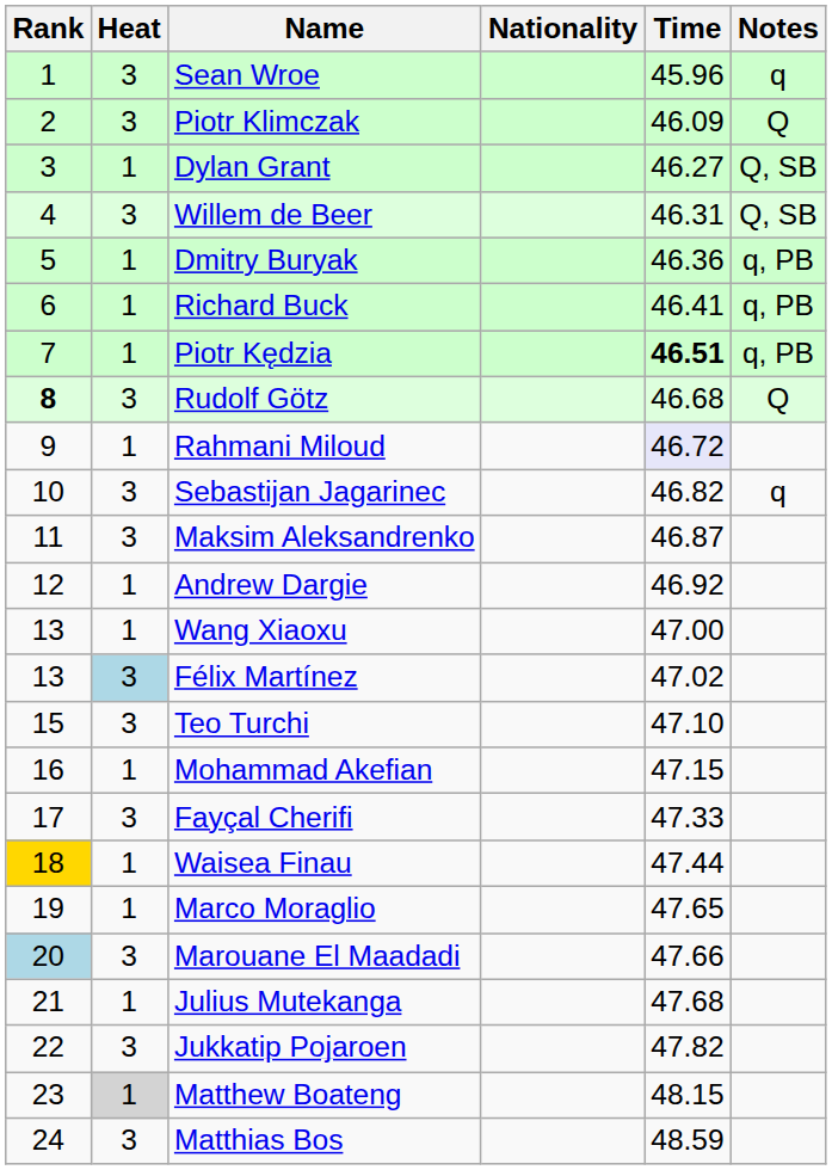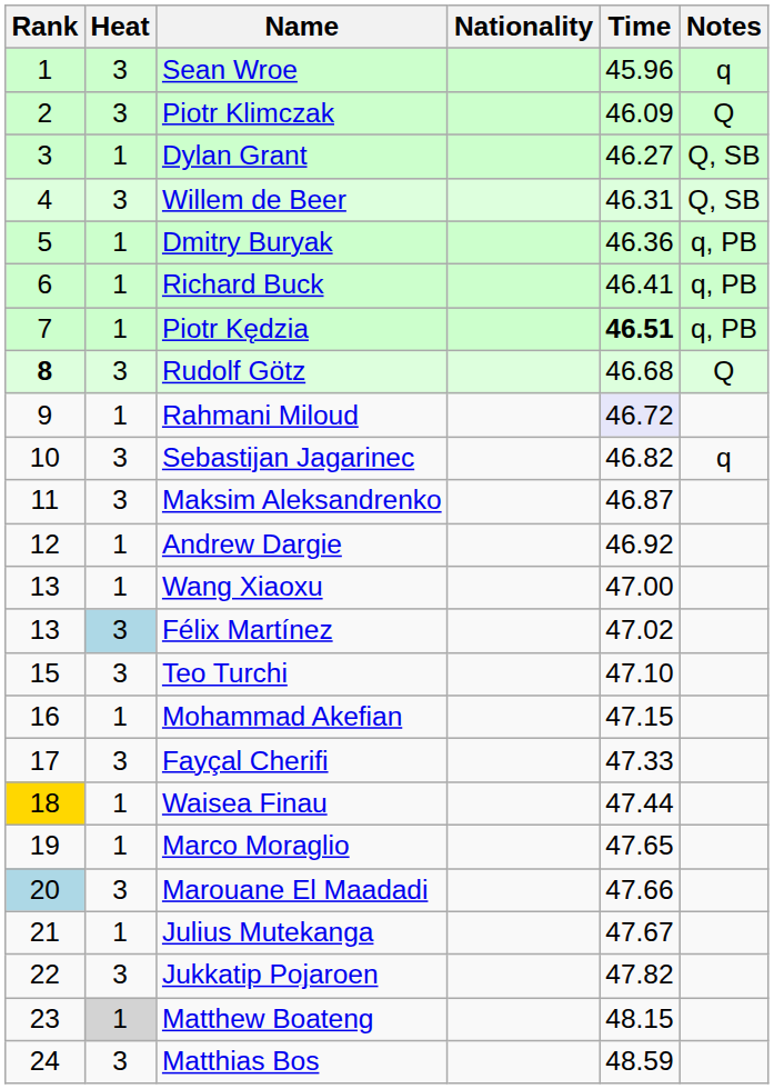Julius Mutekanga | Time: 47.68 -> 47.67
